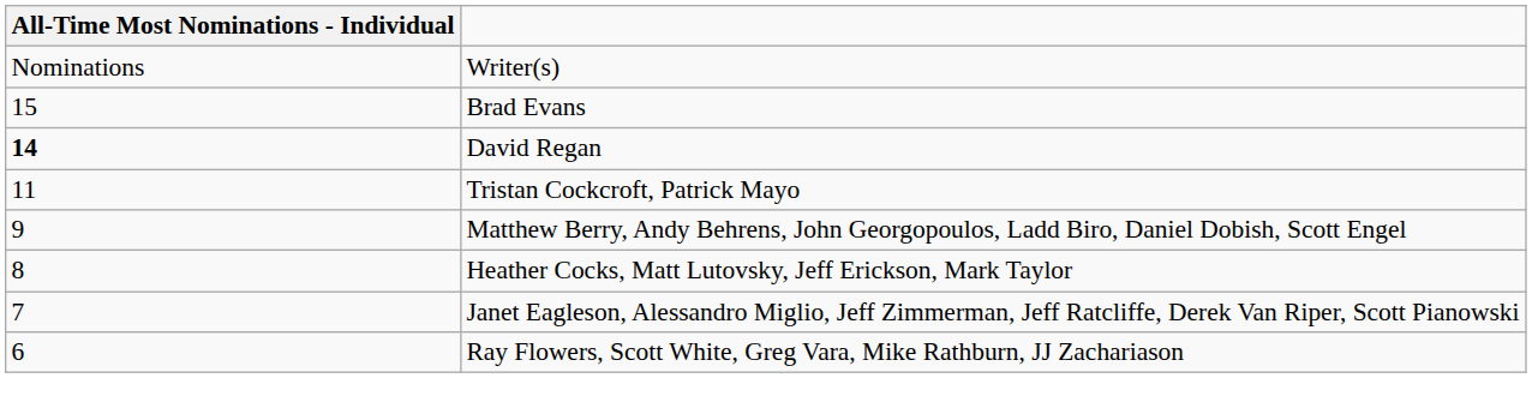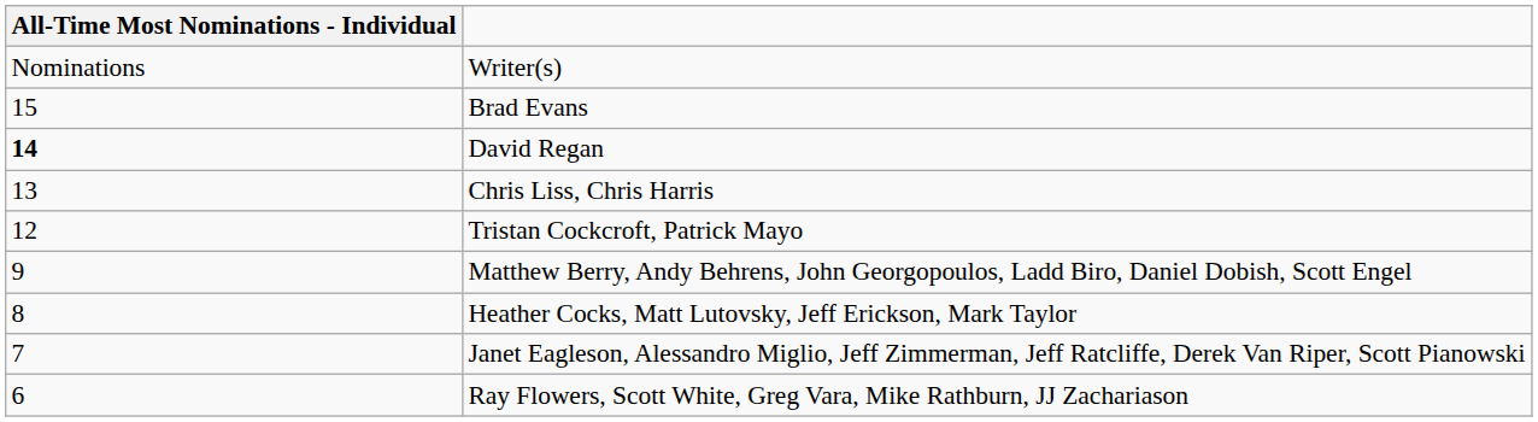+ row: 13 | Chris Liss, Chris Harris
Tristan Cockcroft, Patrick Mayo | All-Time Most Nominations - Individual: 11 -> 12
